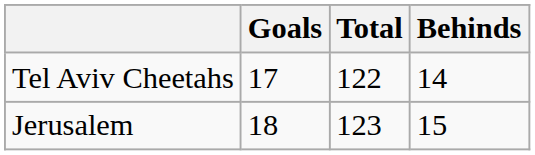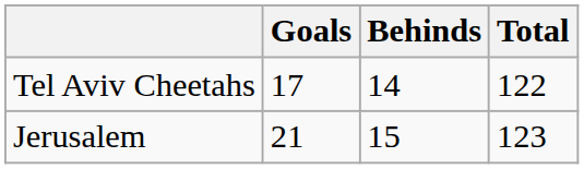columns swapped: Behinds <-> Total
Jerusalem | Goals: 18 -> 21
